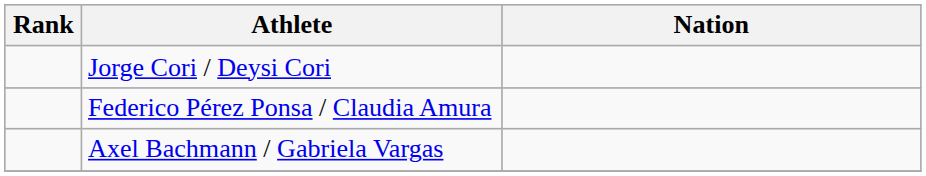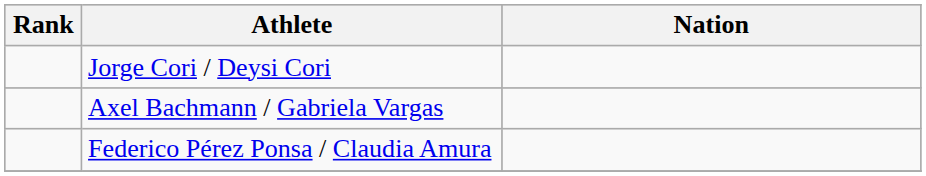rows swapped: Federico Pérez Ponsa / Claudia Amura <-> Axel Bachmann / Gabriela Vargas
